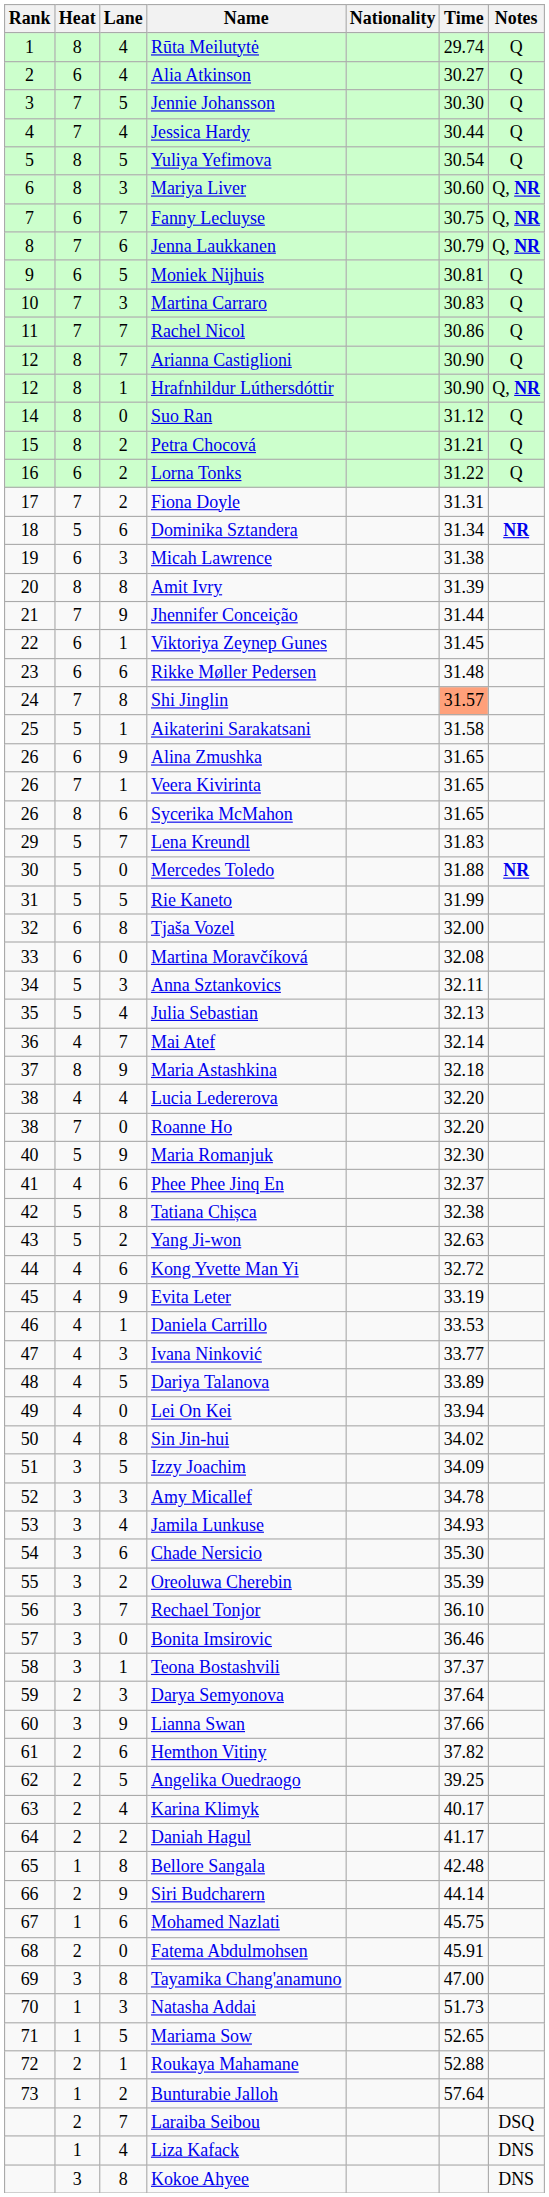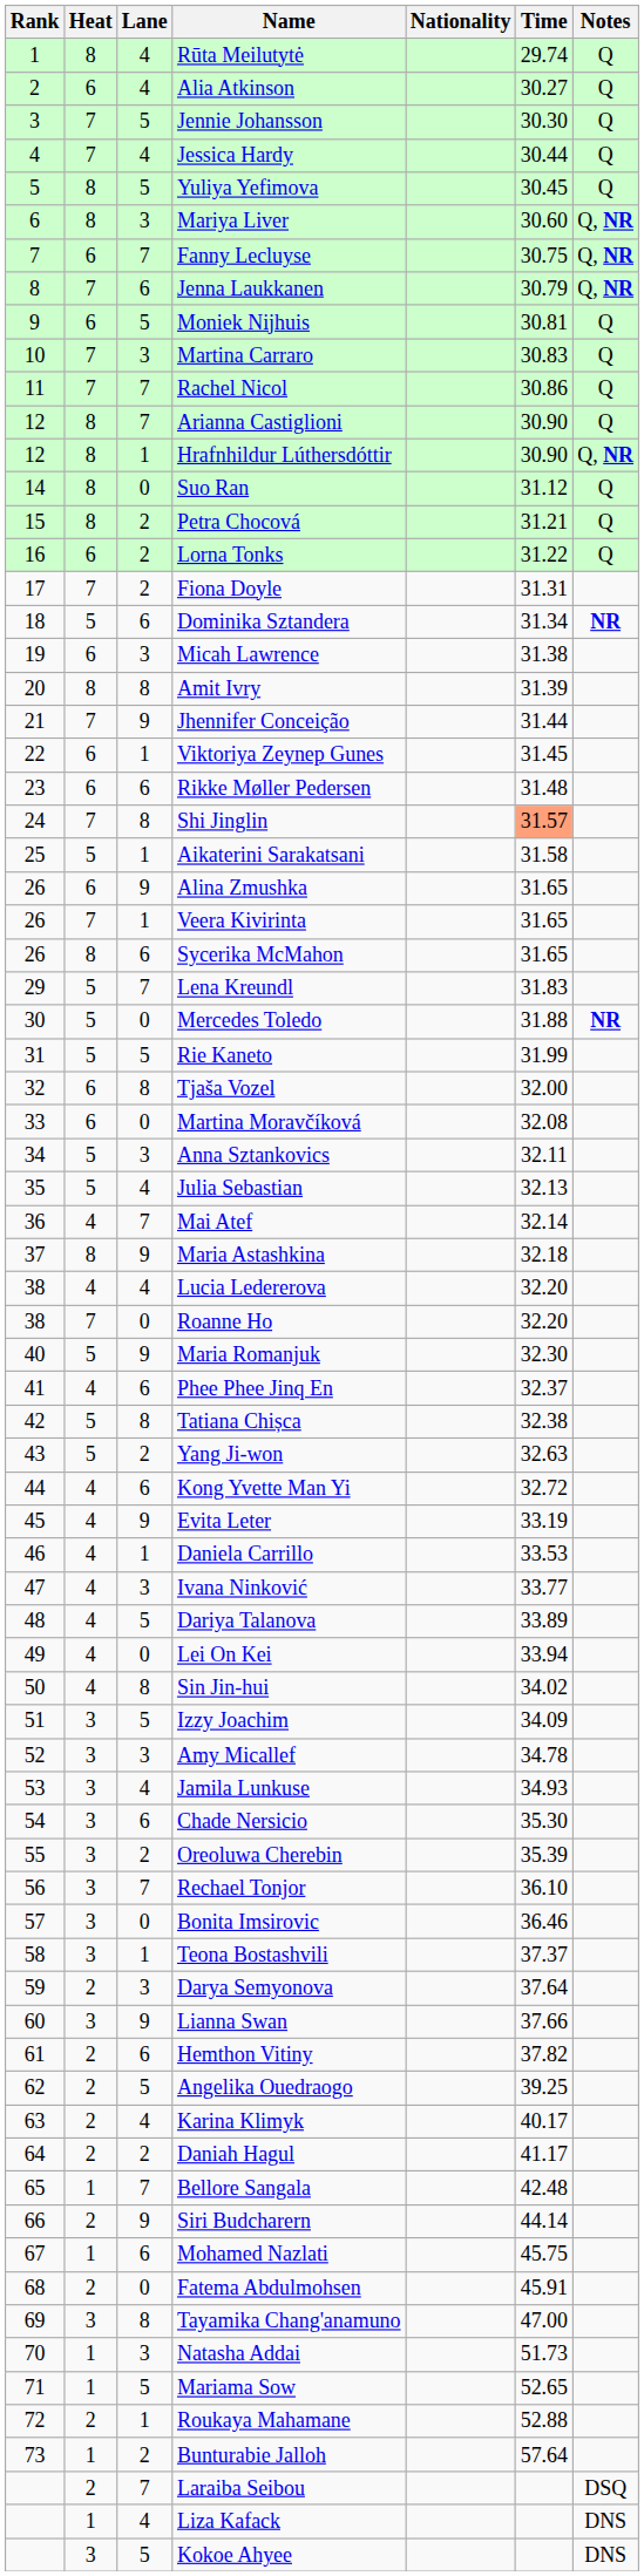Yuliya Yefimova | Time: 30.54 -> 30.45
Bellore Sangala | Lane: 8 -> 7
Kokoe Ahyee | Lane: 8 -> 5
